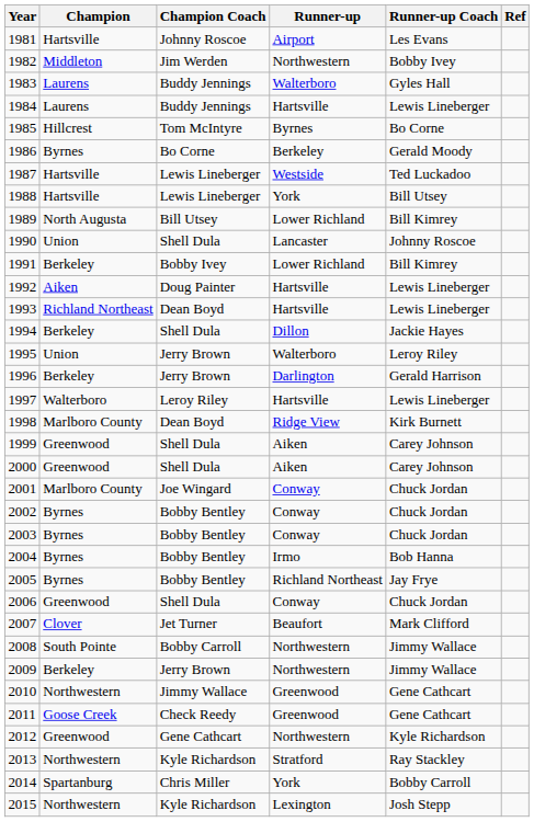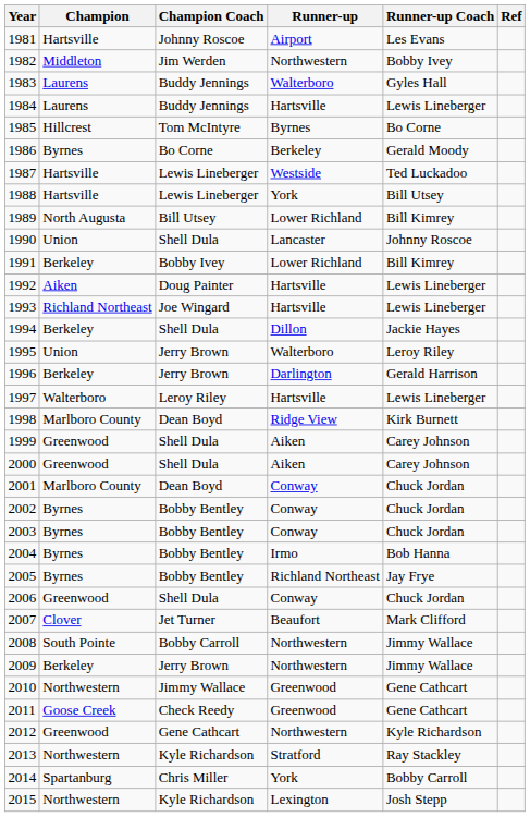1993 | Champion Coach: Dean Boyd -> Joe Wingard
2001 | Champion Coach: Joe Wingard -> Dean Boyd
